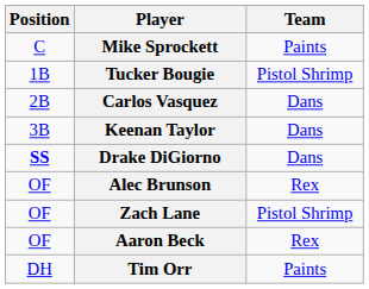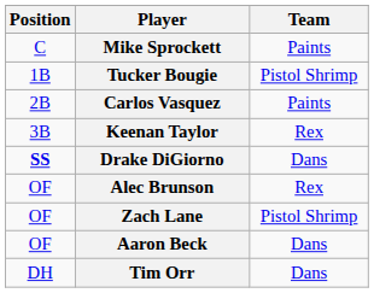Carlos Vasquez | Team: Dans -> Paints
Keenan Taylor | Team: Dans -> Rex
Aaron Beck | Team: Rex -> Dans
Tim Orr | Team: Paints -> Dans
